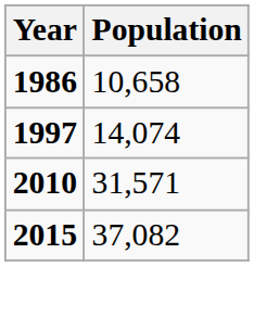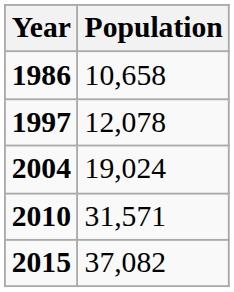1997 | Population: 14,074 -> 12,078
+ row: 2004 | 19,024
